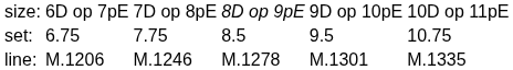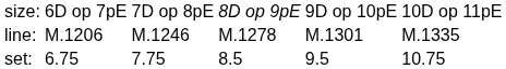rows swapped: set: <-> line:
